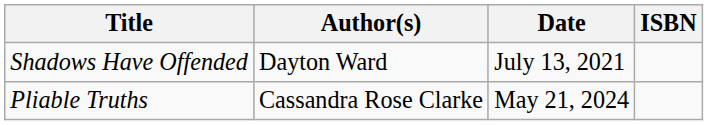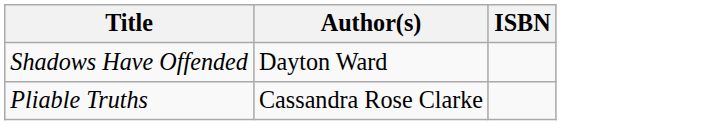- column: Date | July 13, 2021 | May 21, 2024
